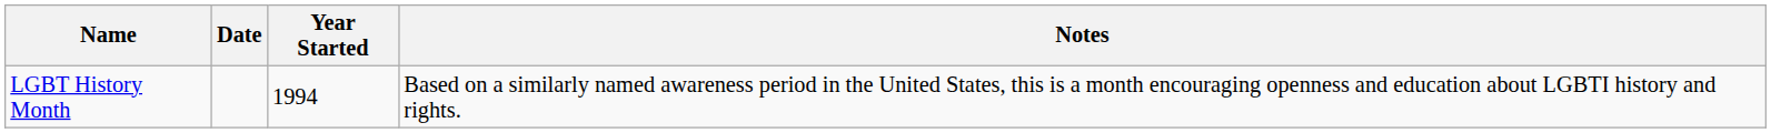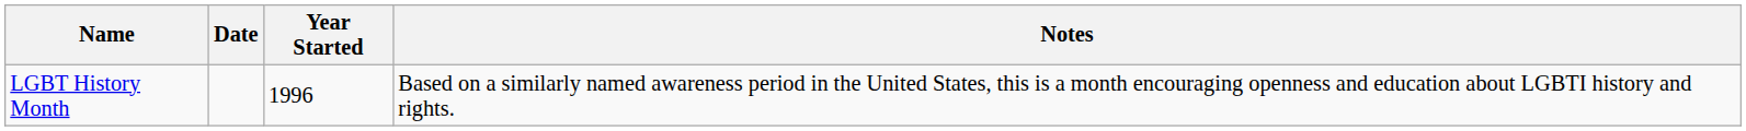LGBT History Month | Year Started: 1994 -> 1996
